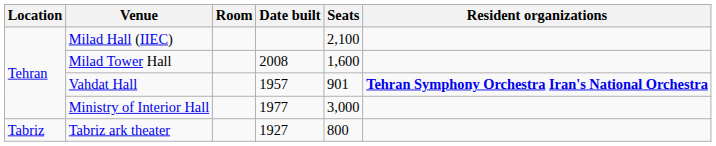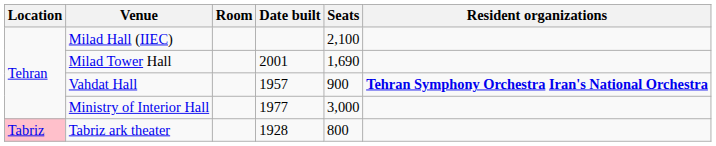Milad Tower Hall | Date built: 2008 -> 2001
Milad Tower Hall | Seats: 1,600 -> 1,690
Vahdat Hall | Seats: 901 -> 900
Tabriz ark theater | Location: no background -> pink background
Tabriz ark theater | Date built: 1927 -> 1928
